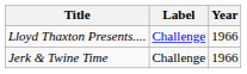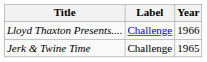Jerk & Twine Time | Year: 1966 -> 1965
